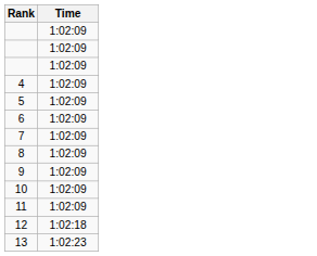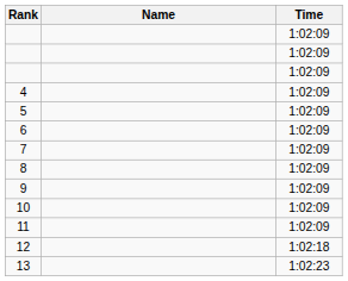+ column: Name
